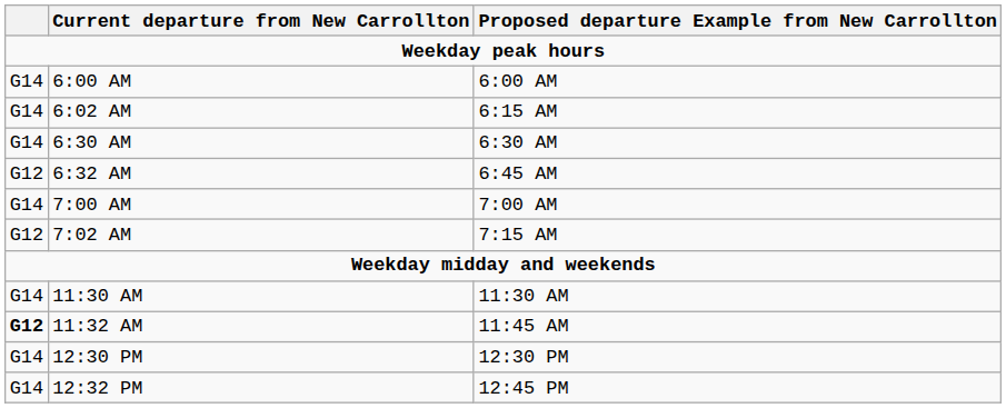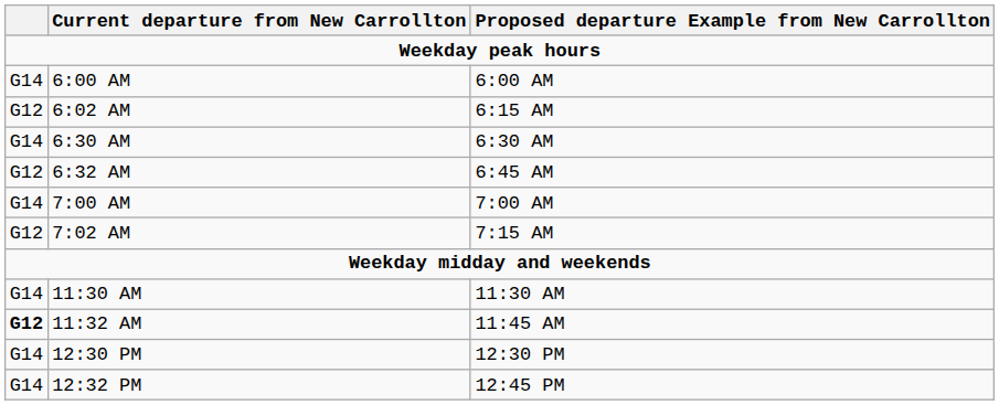6:02 AM | column 1: G14 -> G12
